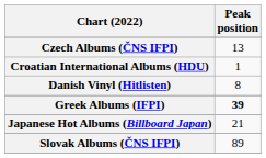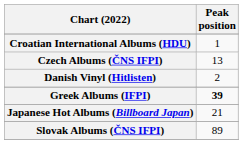rows swapped: Czech Albums (ČNS IFPI) <-> Croatian International Albums (HDU)
Danish Vinyl (Hitlisten) | Peak position: 8 -> 2
